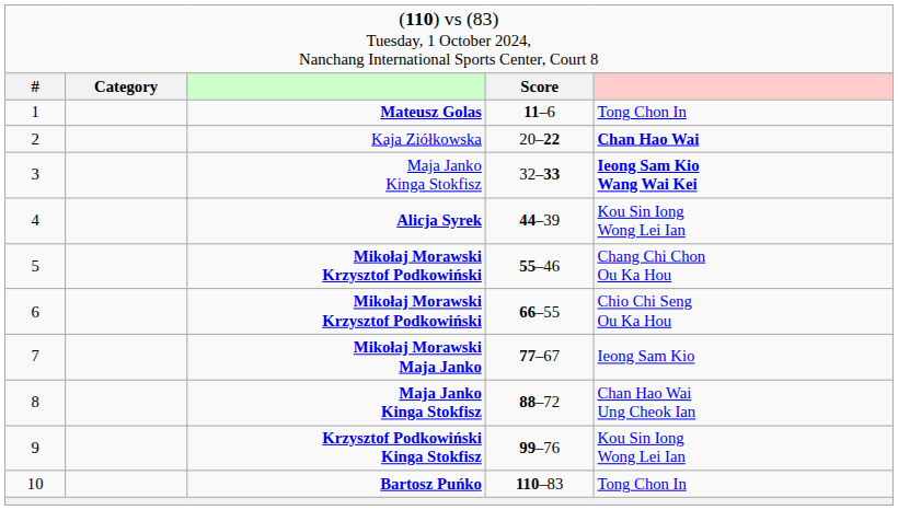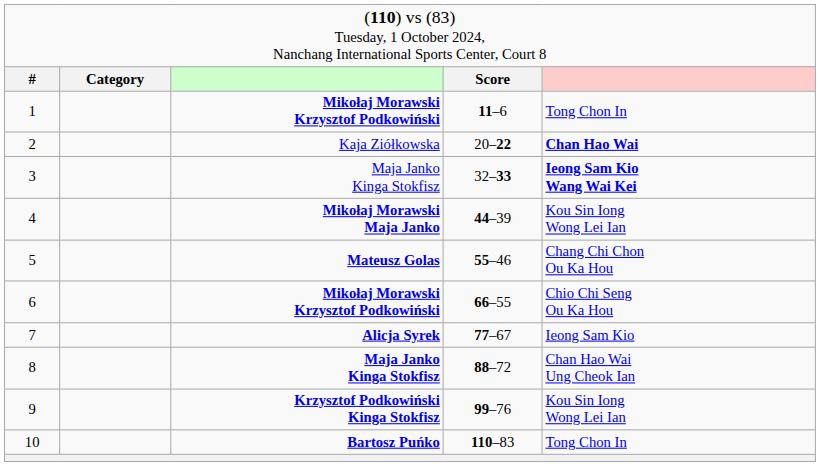1 | column 3: Mateusz Golas -> Mikołaj Morawski Krzysztof Podkowiński
4 | column 3: Alicja Syrek -> Mikołaj Morawski Maja Janko
5 | column 3: Mikołaj Morawski Krzysztof Podkowiński -> Mateusz Golas
7 | column 3: Mikołaj Morawski Maja Janko -> Alicja Syrek
